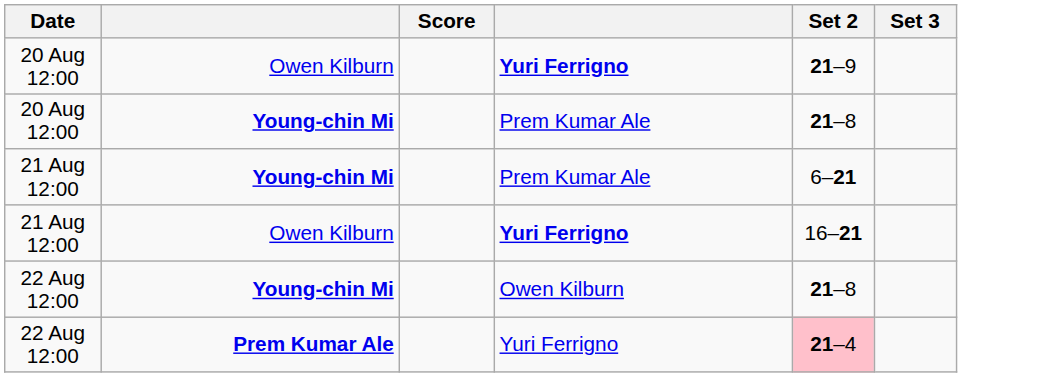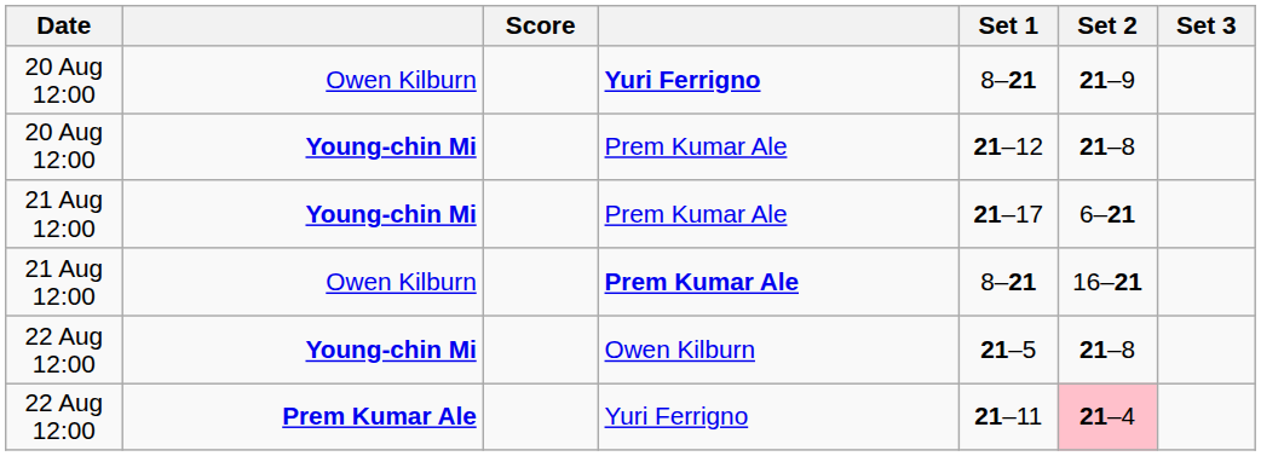+ column: Set 1 | 8–21 | 21–12 | 21–17 | 8–21 | 21–5 | 21–11
21 Aug 12:00 / Owen Kilburn | column 4: Yuri Ferrigno -> Prem Kumar Ale
